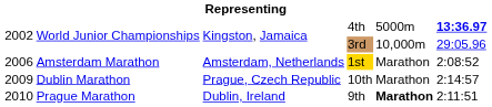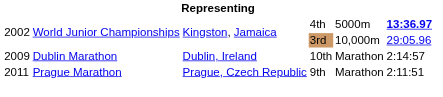- row: 2006 | Amsterdam Marathon | Amsterdam, Netherlands | 1st | Marathon | 2:08:52
10th | column 3: Prague, Czech Republic -> Dublin, Ireland
9th | column 1: 2010 -> 2011
9th | column 3: Dublin, Ireland -> Prague, Czech Republic
9th | column 5: bold -> normal
